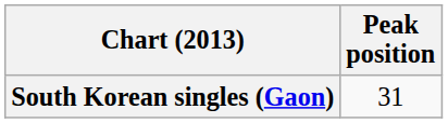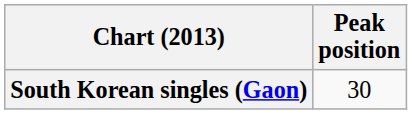South Korean singles (Gaon) | Peak position: 31 -> 30
